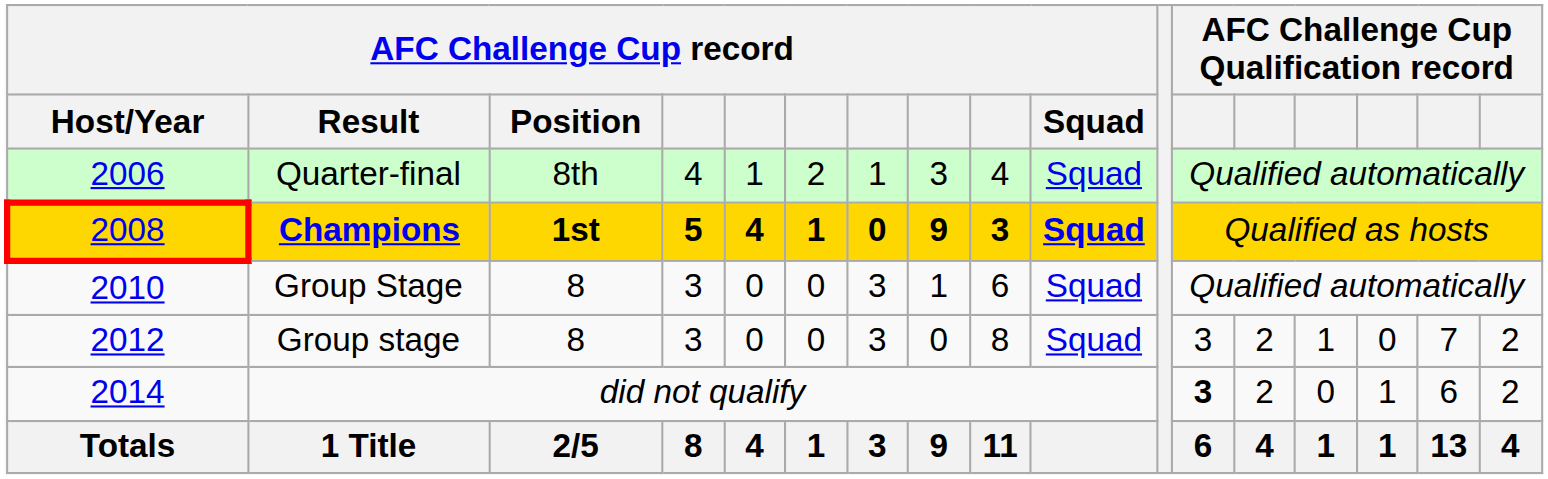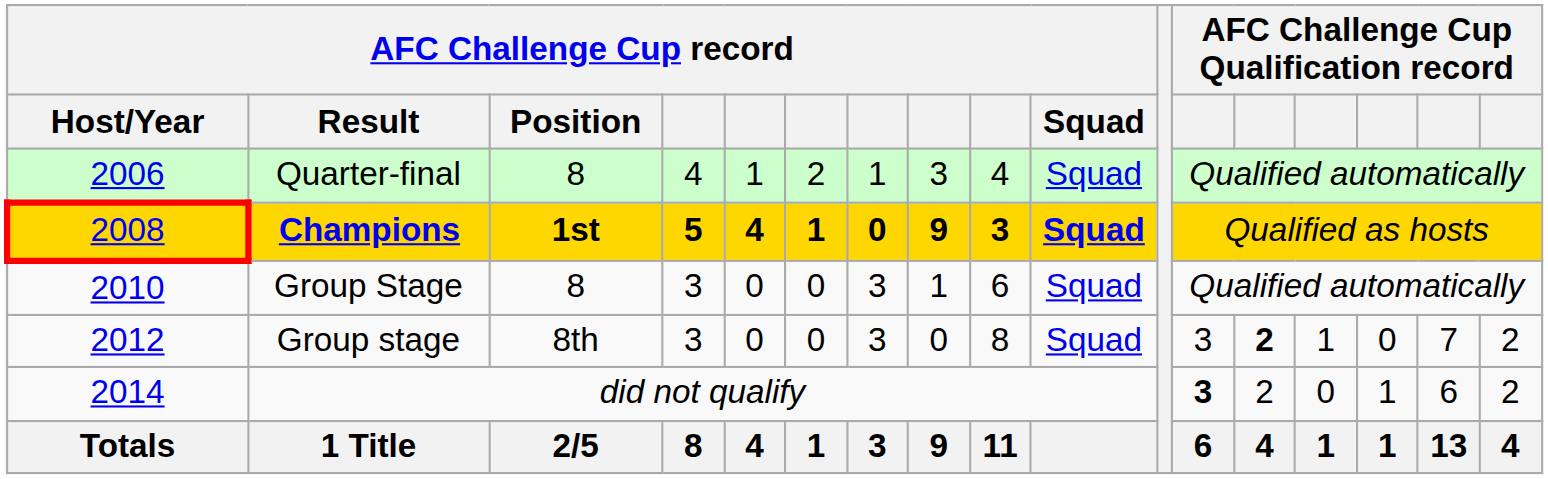Quarter-final | AFC Challenge Cup record / Position: 8th -> 8
Group stage | AFC Challenge Cup record / Position: 8 -> 8th
Group stage | column 13: normal -> bold
